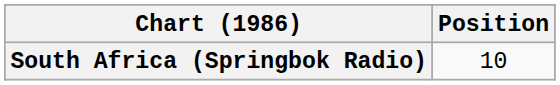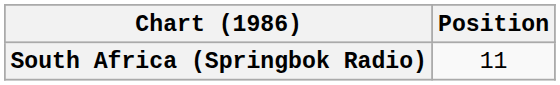South Africa (Springbok Radio) | Position: 10 -> 11
